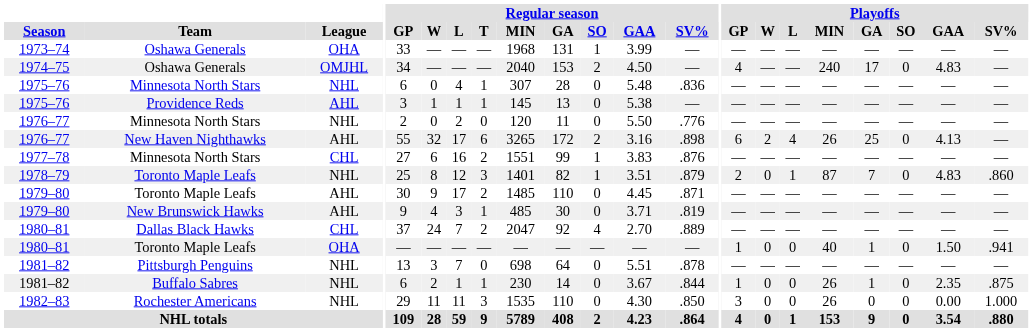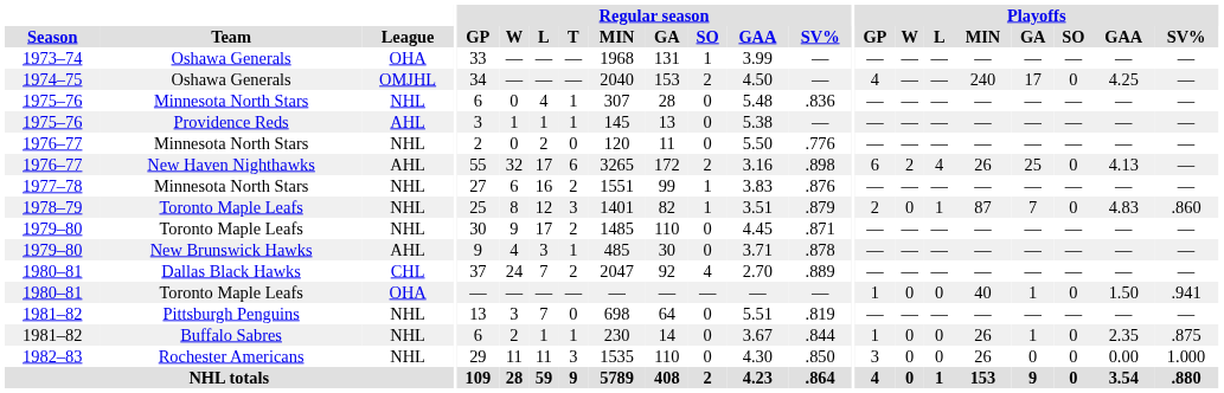1974–75 | Playoffs / GAA: 4.83 -> 4.25
1977–78 | League: CHL -> NHL
1979–80 / Toronto Maple Leafs | League: AHL -> NHL
1979–80 / New Brunswick Hawks | Regular season / SV%: .819 -> .878
1981–82 / Pittsburgh Penguins | Regular season / SV%: .878 -> .819
